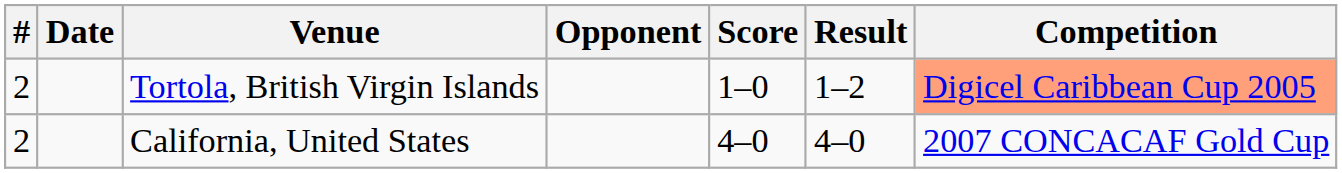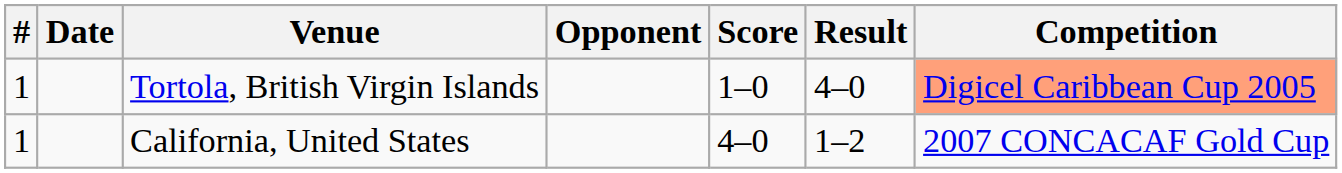Tortola, British Virgin Islands | #: 2 -> 1
Tortola, British Virgin Islands | Result: 1–2 -> 4–0
California, United States | #: 2 -> 1
California, United States | Result: 4–0 -> 1–2
